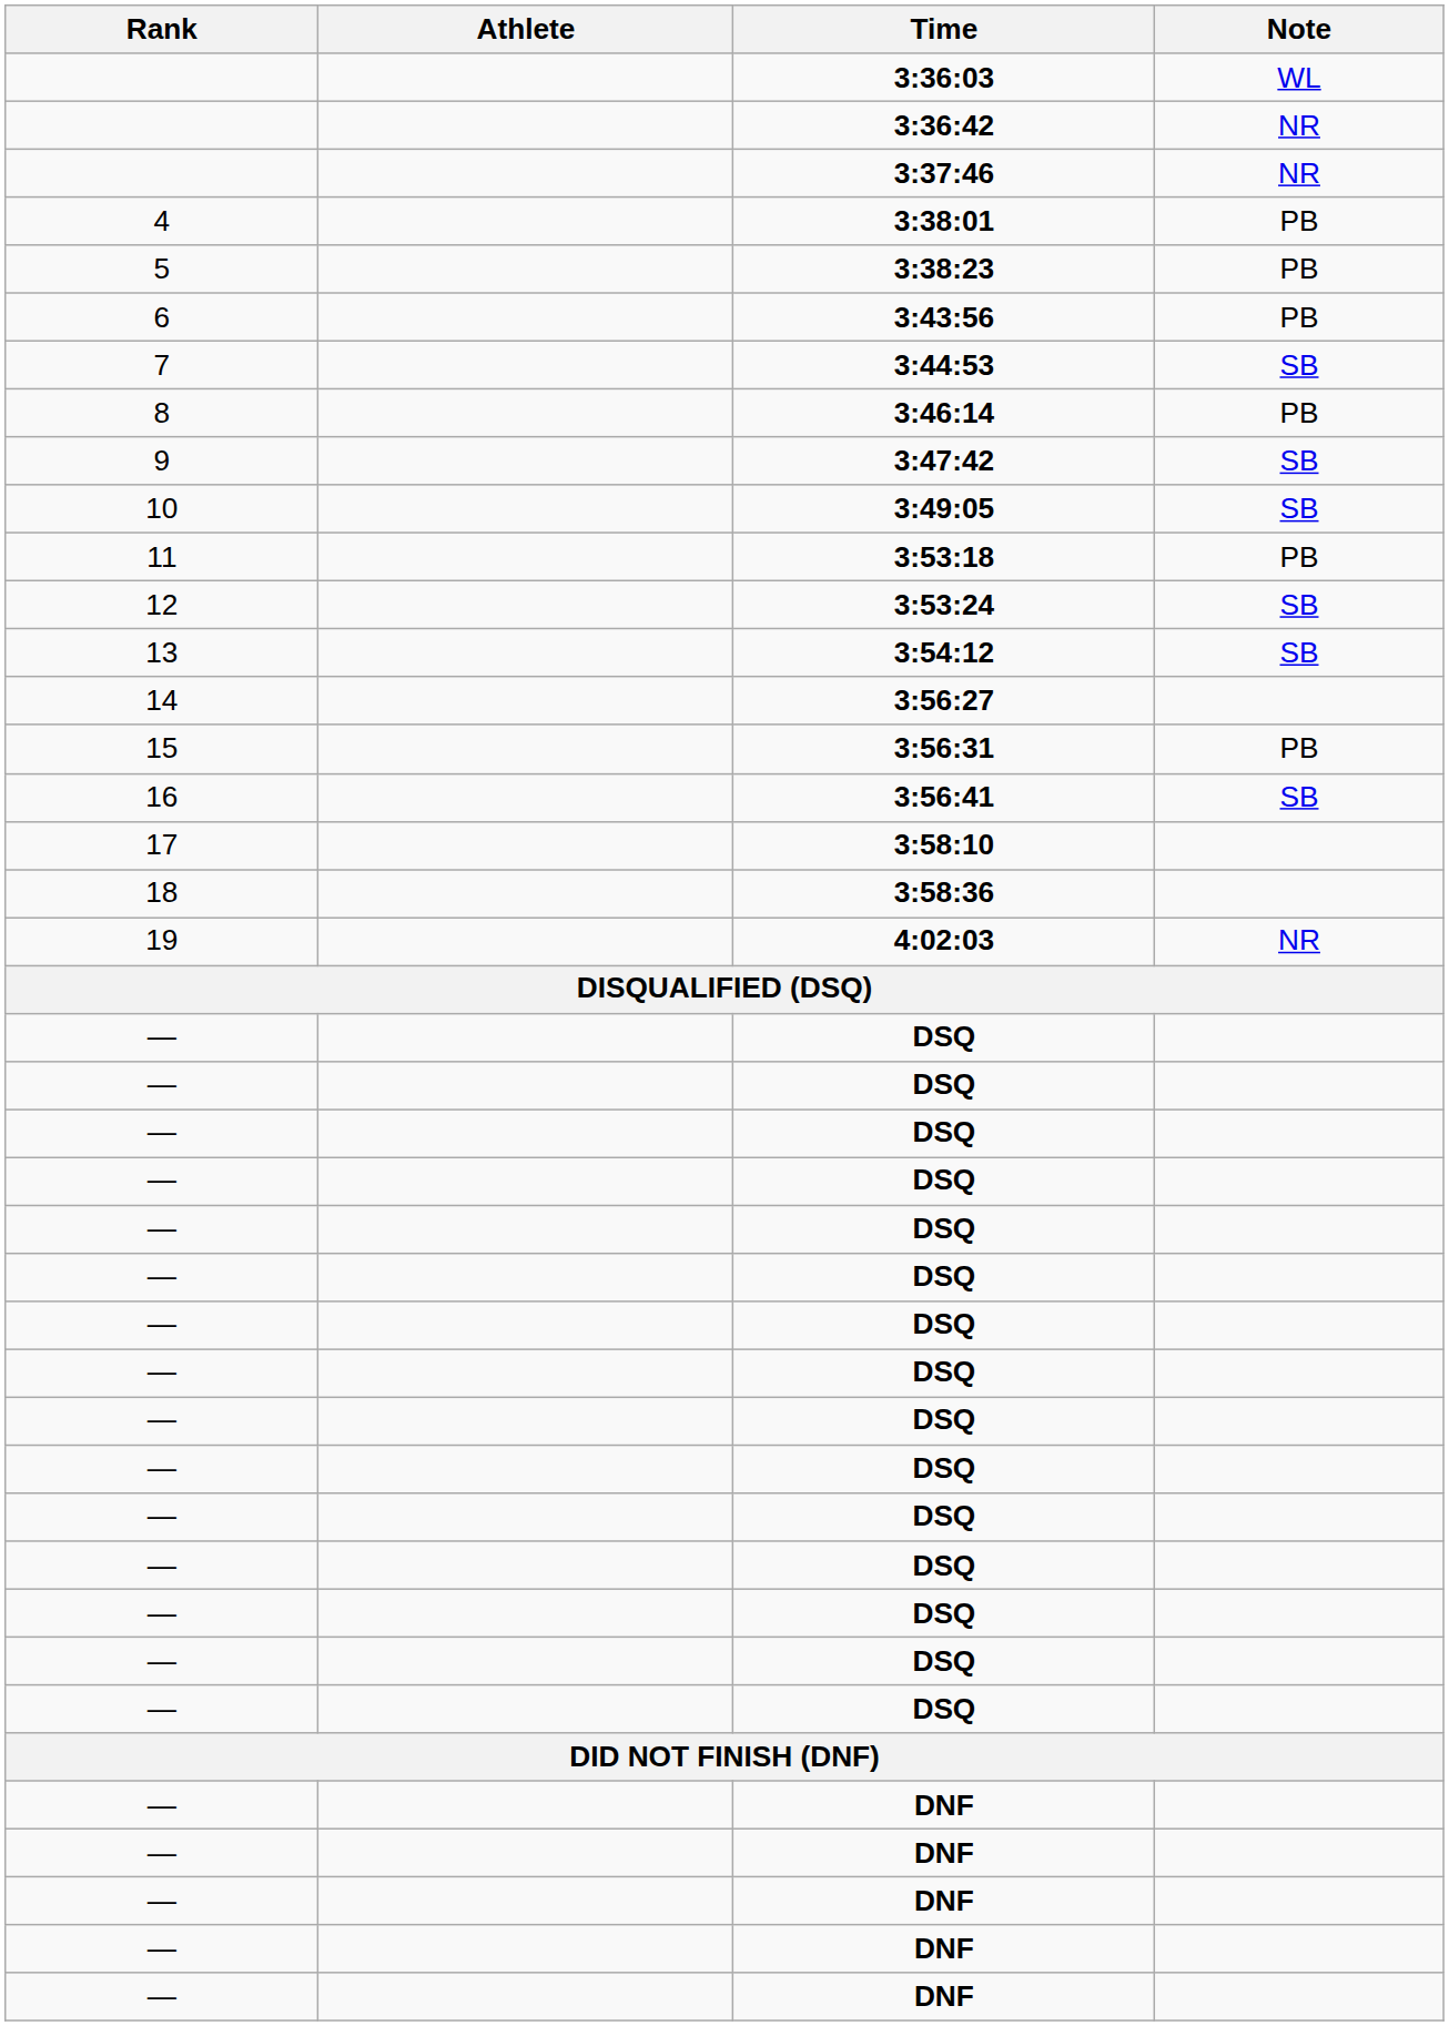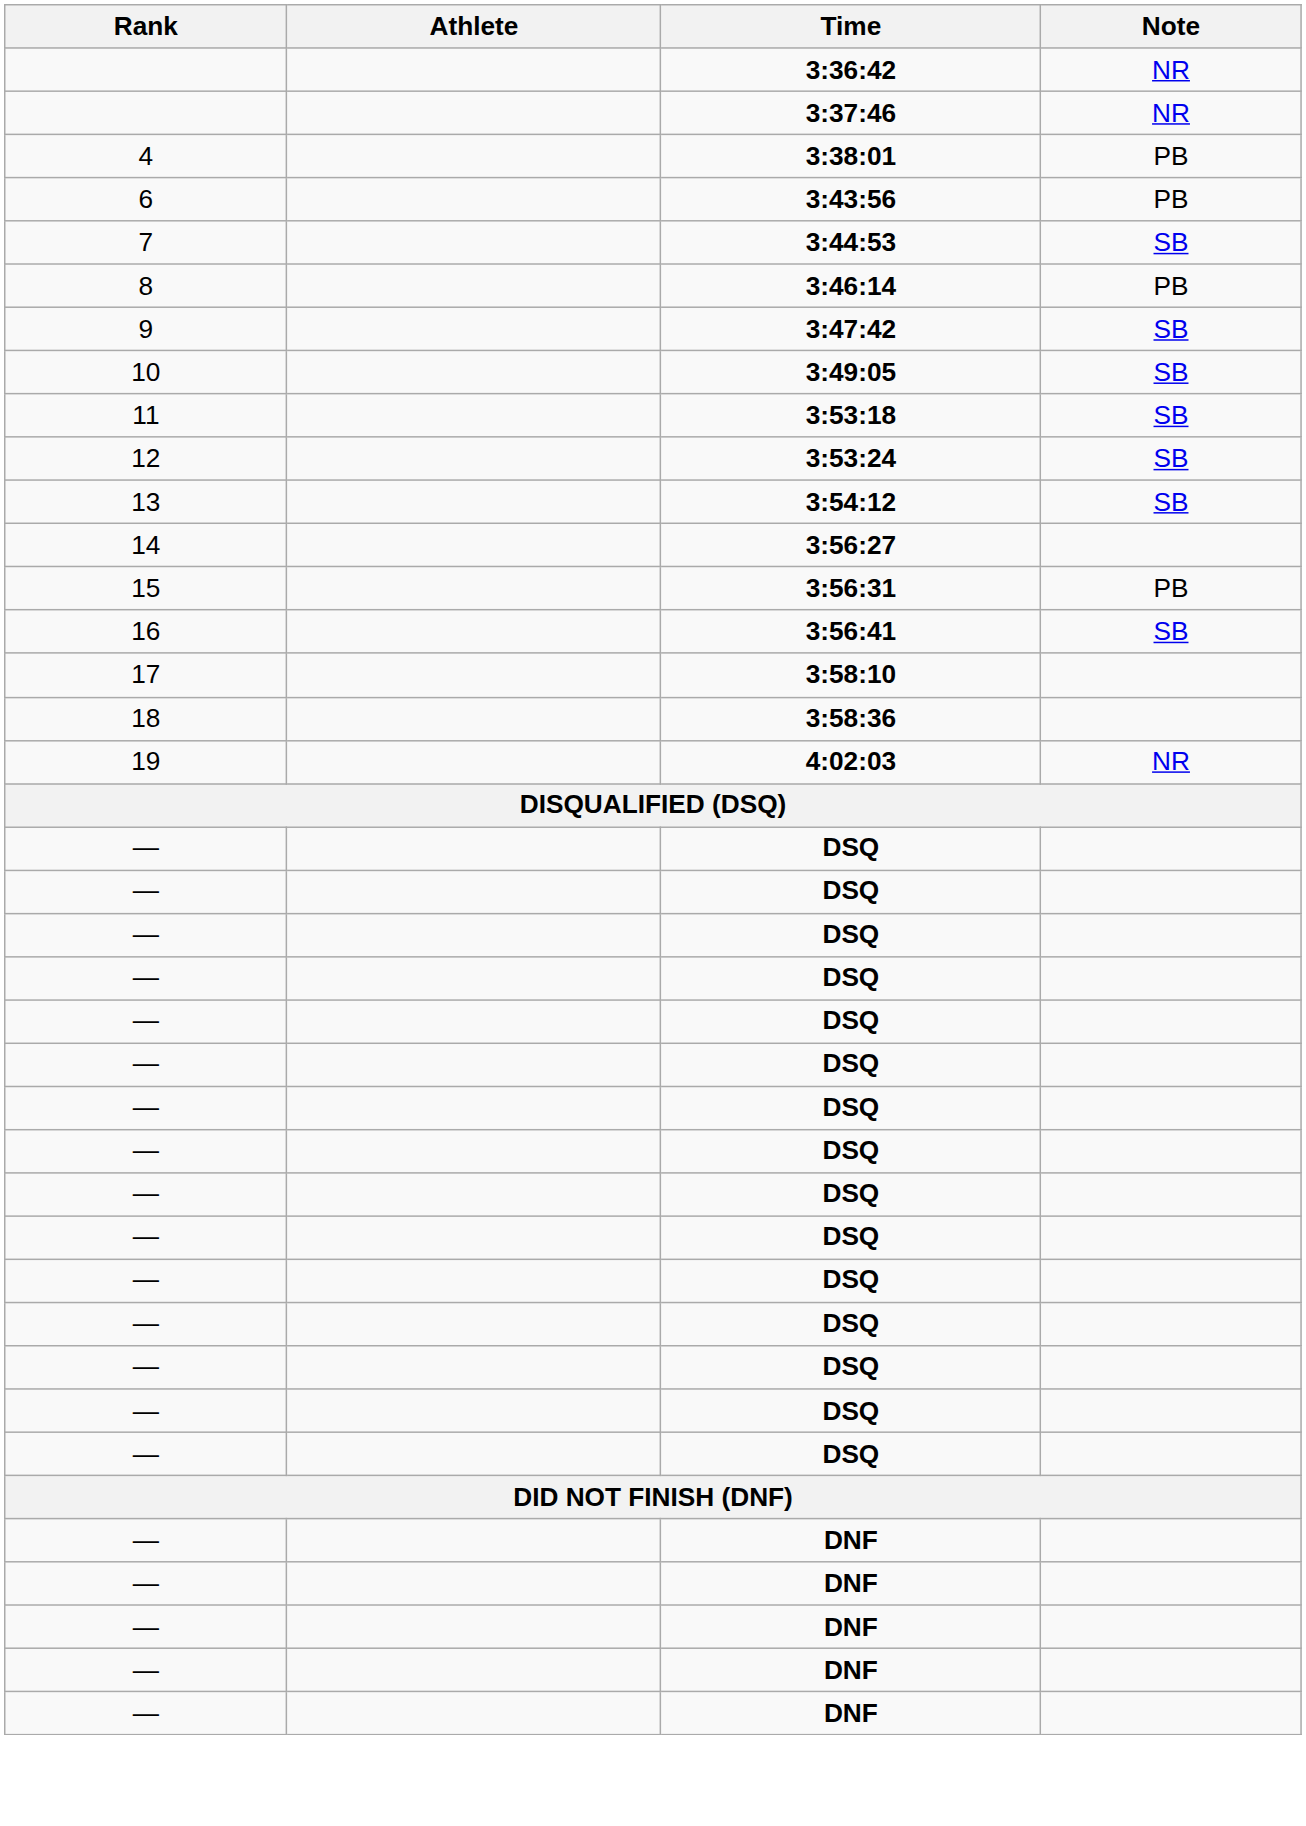- row: 3:36:03 | WL
- row: 5 | 3:38:23 | PB
3:53:18 | Note: PB -> SB
